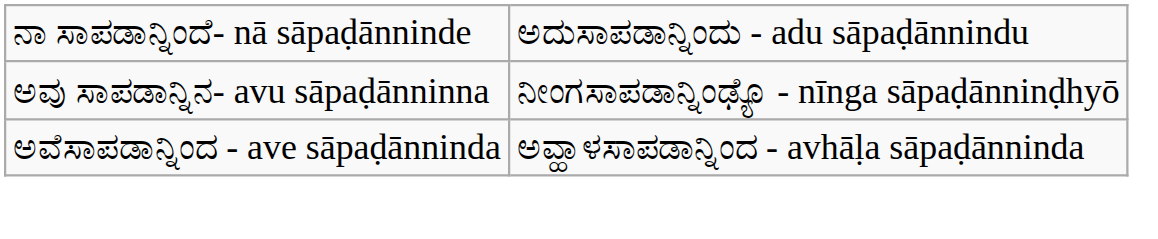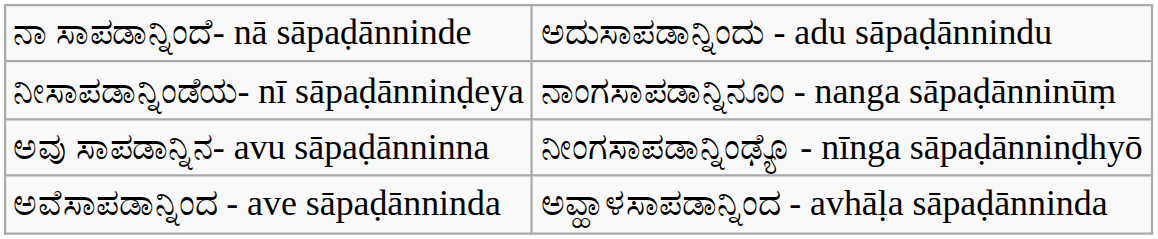+ row: ನೀಸಾಪಡಾನ್ನಿಂಡೆಯ- nī sāpaḍānninḍeya | ನಾಂಗಸಾಪಡಾನ್ನಿನೂಂ - nanga sāpaḍānninūṃ
